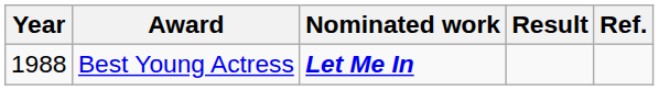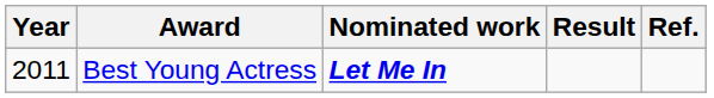Best Young Actress | Year: 1988 -> 2011
